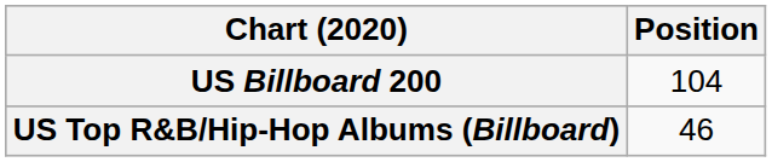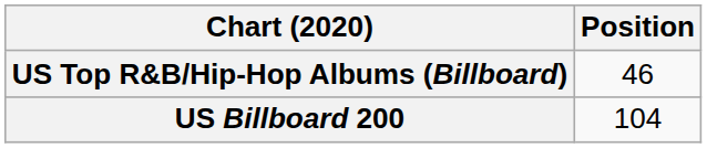rows swapped: US Billboard 200 <-> US Top R&B/Hip-Hop Albums (Billboard)
